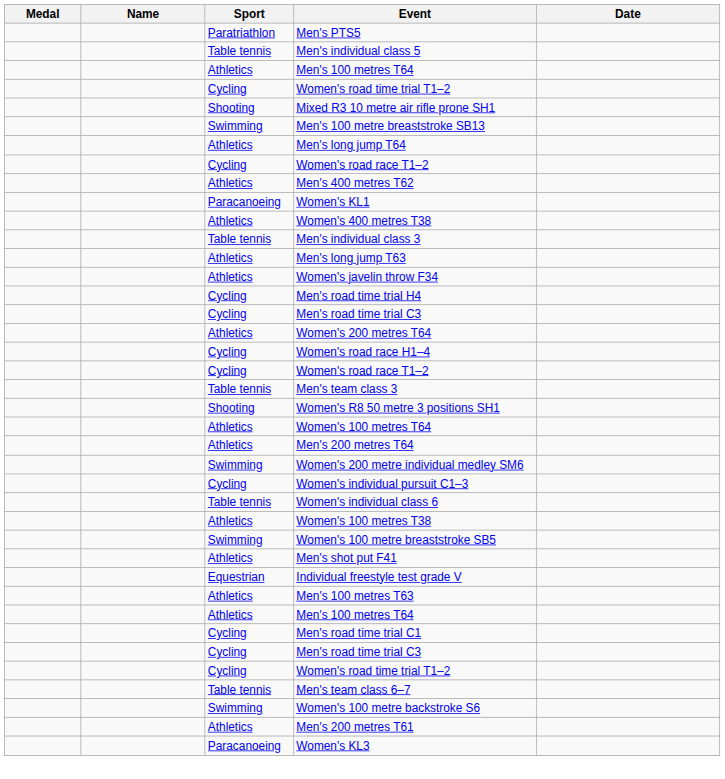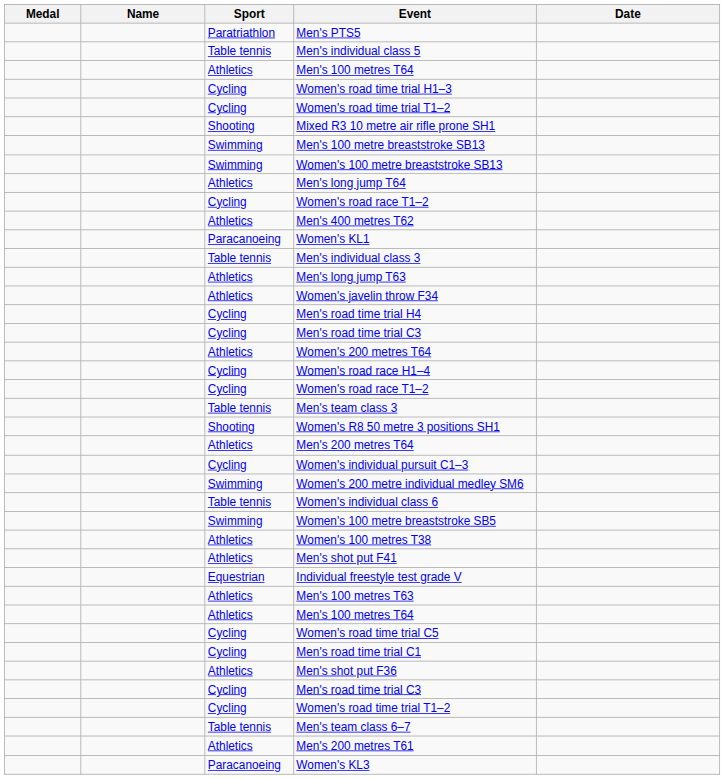+ row: Cycling | Women's road time trial H1–3
+ row: Swimming | Women's 100 metre breaststroke SB13
- row: Athletics | Women's 400 metres T38
- row: Athletics | Women's 100 metres T64
rows swapped: Women's individual pursuit C1–3 <-> Women's 200 metre individual medley SM6
rows swapped: Women's 100 metre breaststroke SB5 <-> Women's 100 metres T38
+ row: Cycling | Women's road time trial C5
+ row: Athletics | Men's shot put F36
- row: Swimming | Women's 100 metre backstroke S6
